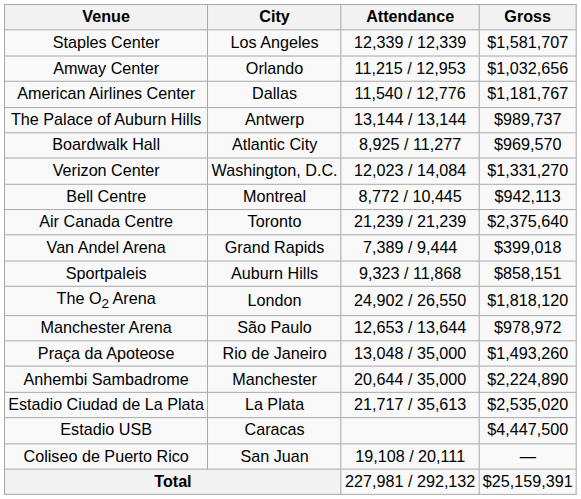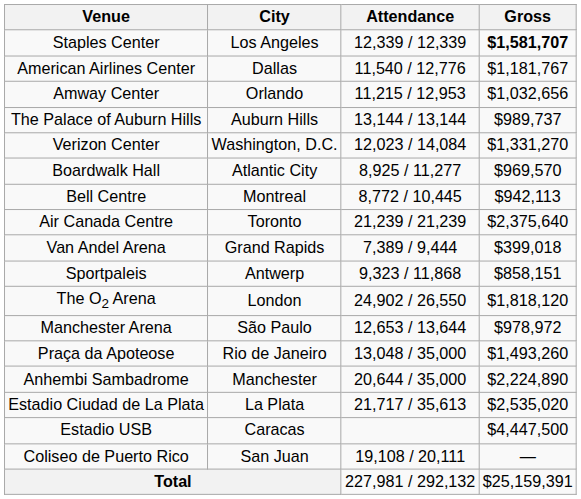Staples Center | Gross: normal -> bold
rows swapped: American Airlines Center <-> Amway Center
The Palace of Auburn Hills | City: Antwerp -> Auburn Hills
rows swapped: Verizon Center <-> Boardwalk Hall
Sportpaleis | City: Auburn Hills -> Antwerp
